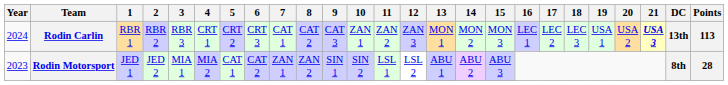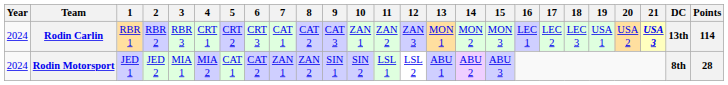Rodin Carlin | Points: 113 -> 114
Rodin Motorsport | Year: 2023 -> 2024
